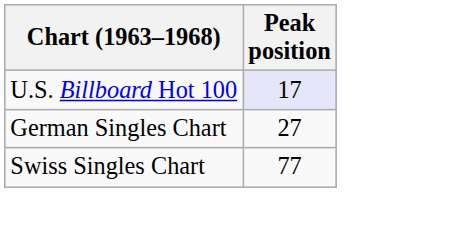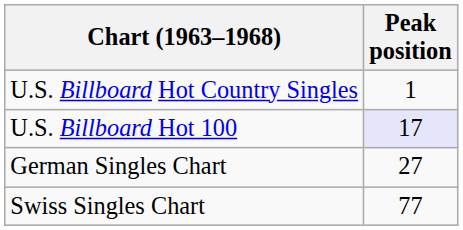+ row: U.S. Billboard Hot Country Singles | 1
